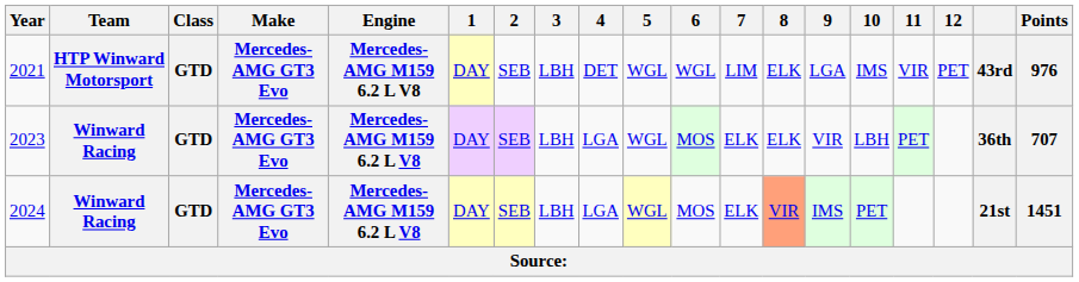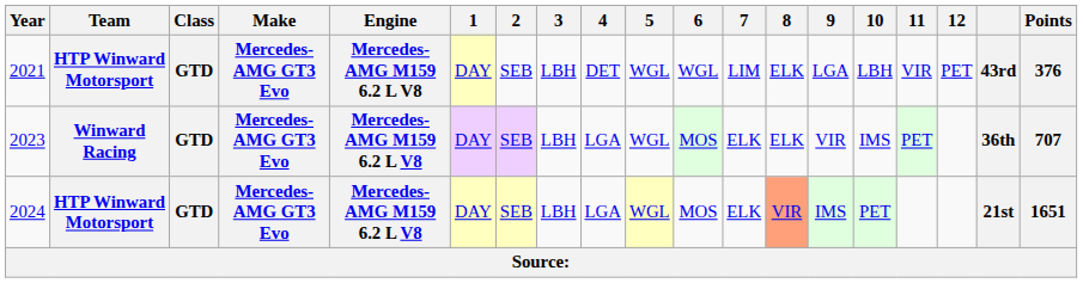2021 | 10: IMS -> LBH
2021 | Points: 976 -> 376
2023 | 10: LBH -> IMS
2024 | Team: Winward Racing -> HTP Winward Motorsport
2024 | Points: 1451 -> 1651
